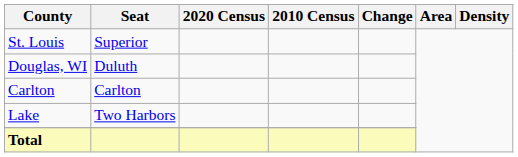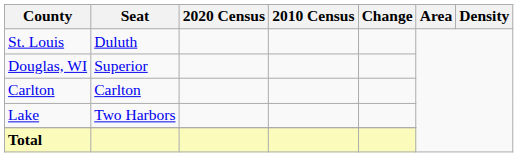St. Louis | Seat: Superior -> Duluth
Douglas, WI | Seat: Duluth -> Superior
